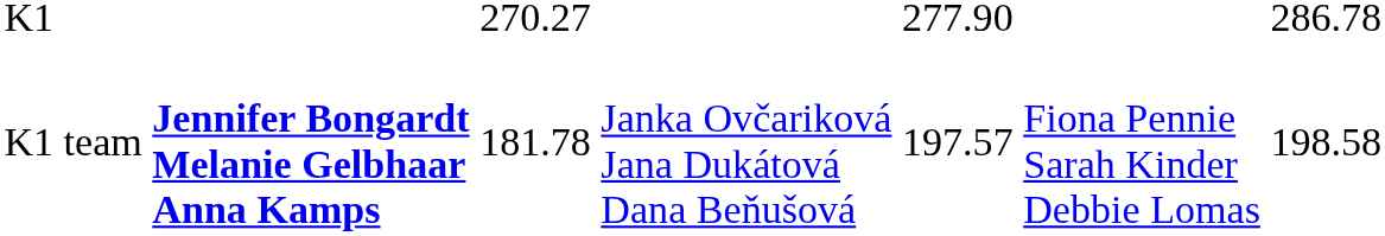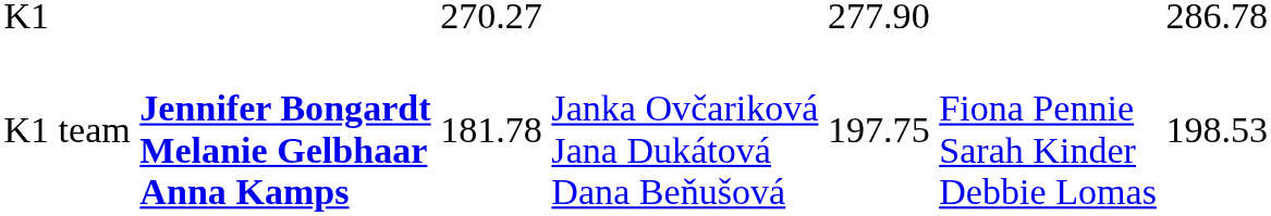K1 team | column 5: 197.57 -> 197.75
K1 team | column 7: 198.58 -> 198.53
